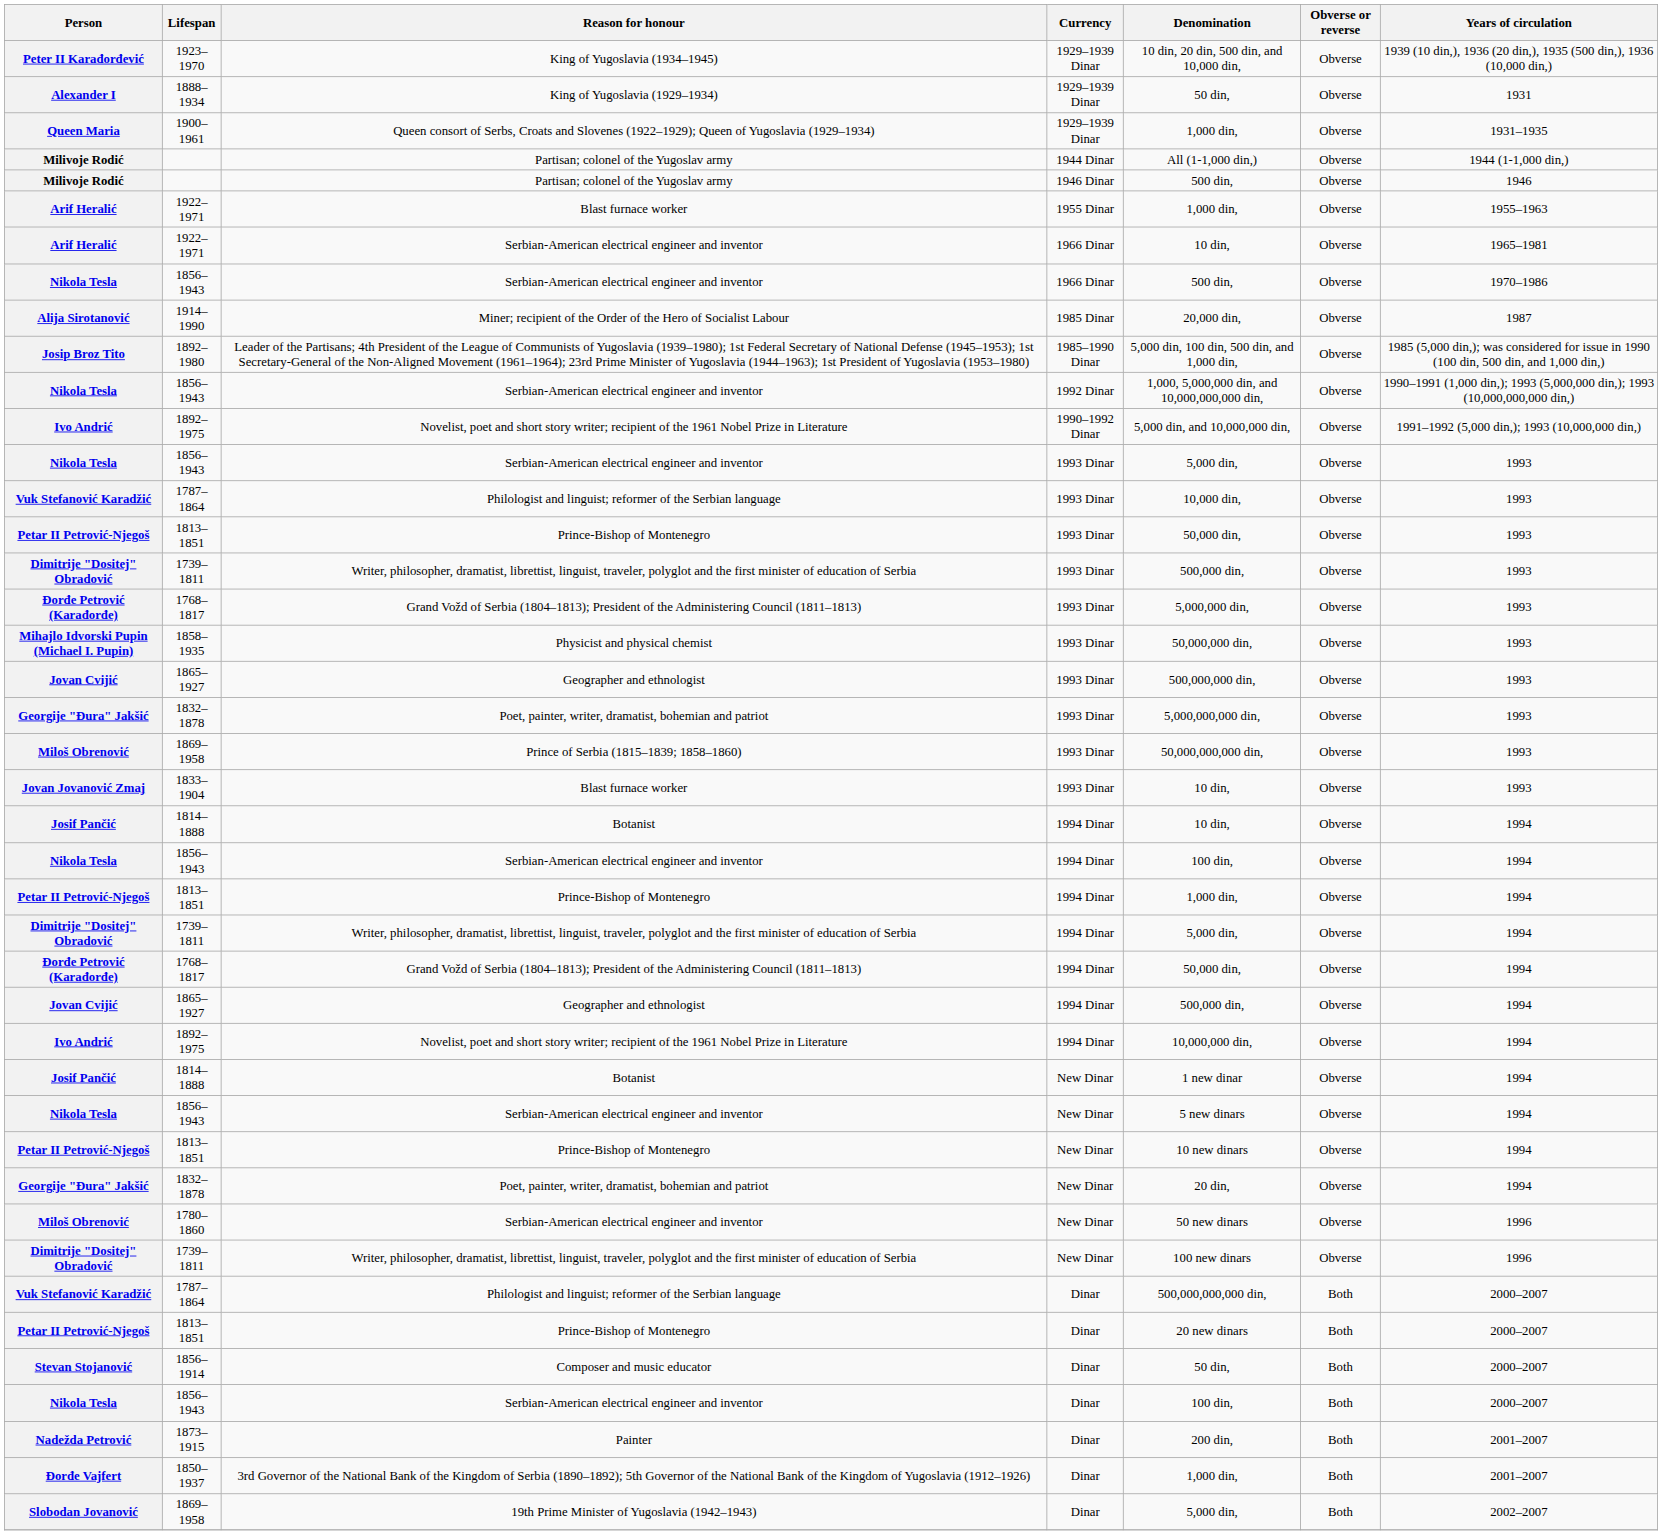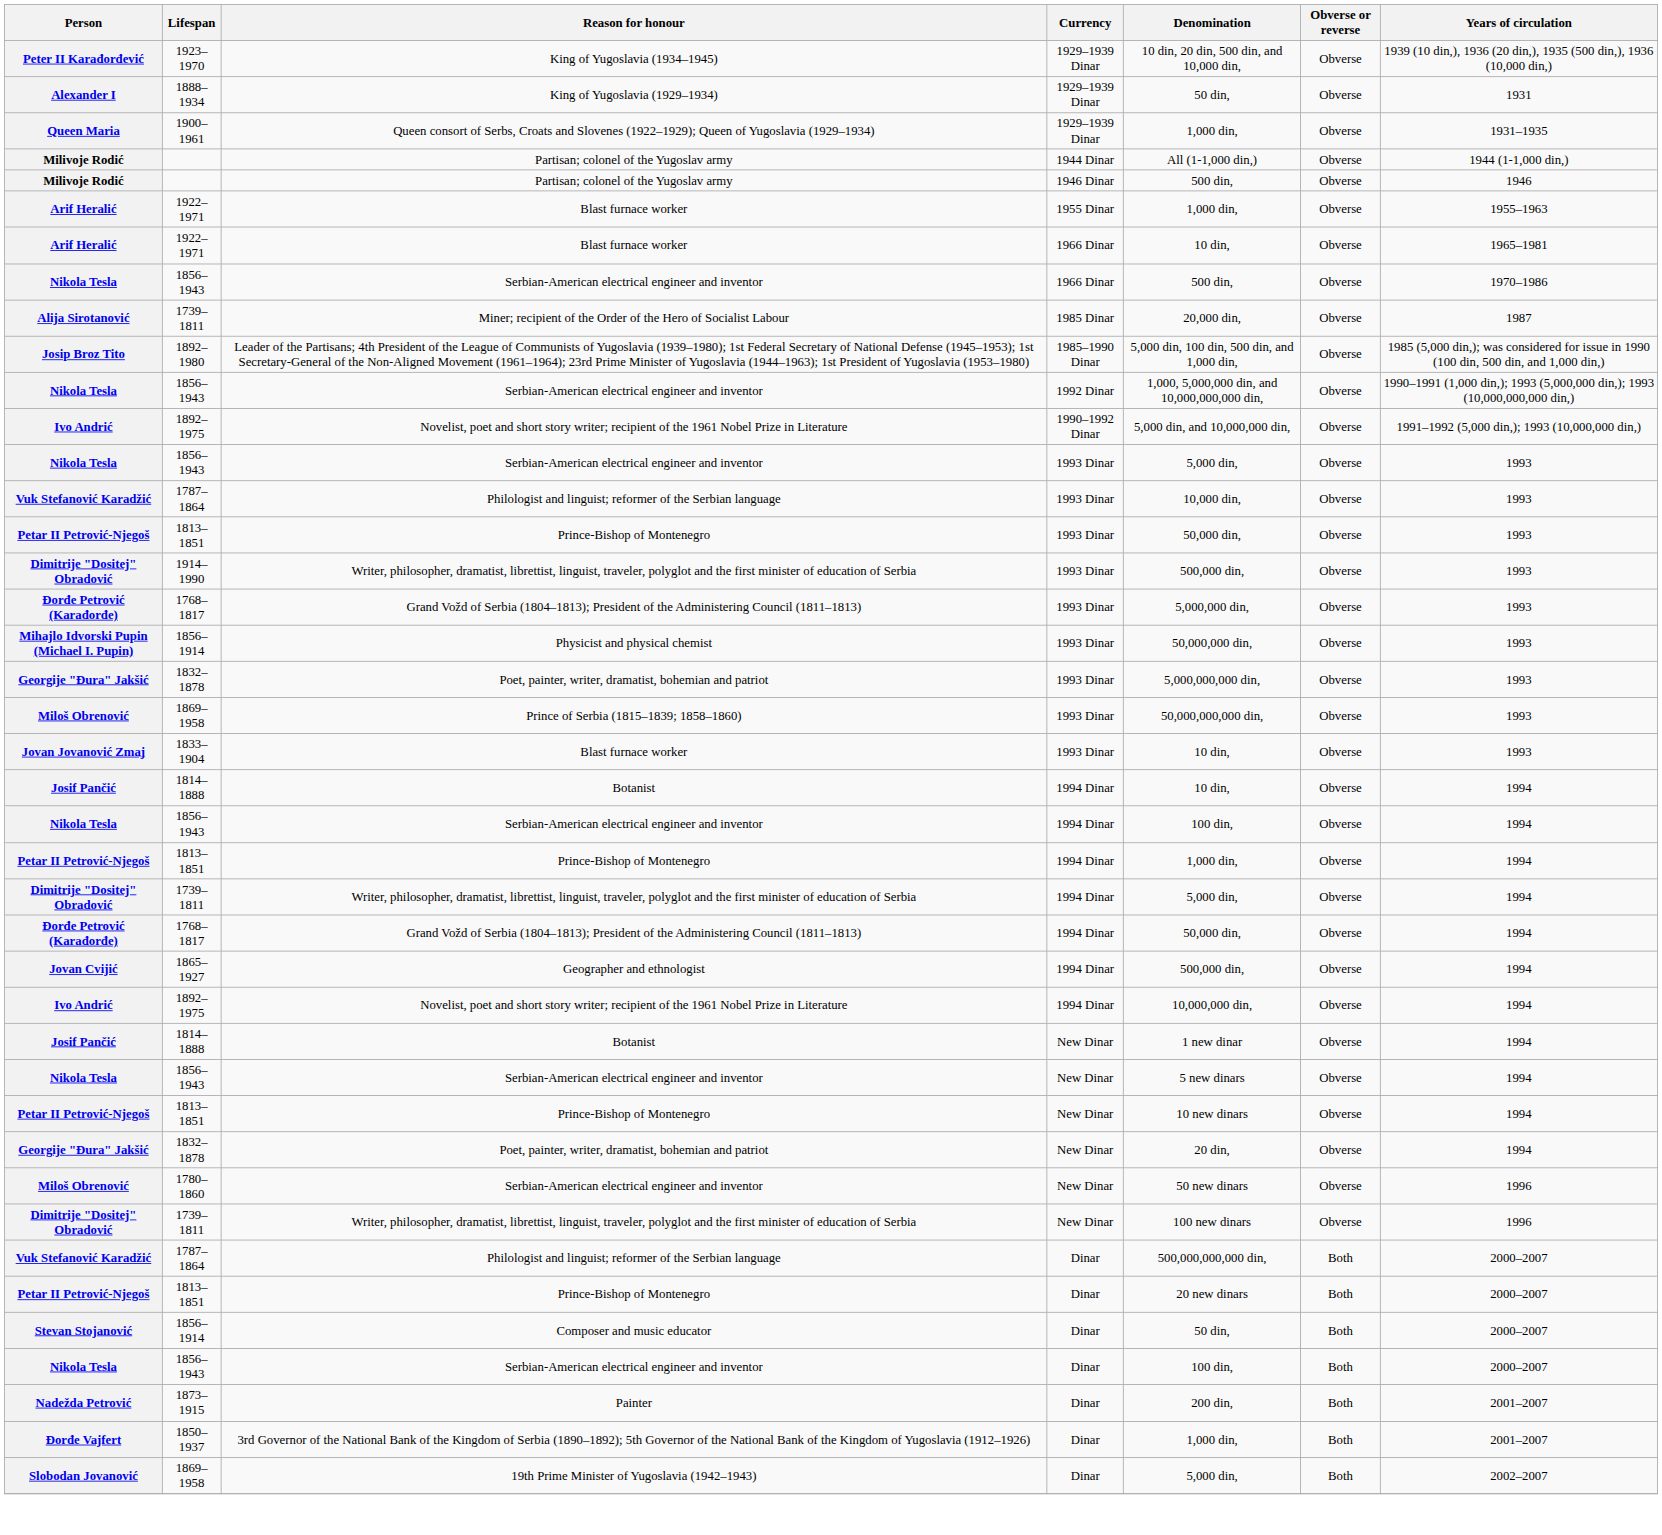Arif Heralić / 1966 Dinar | Reason for honour: Serbian-American electrical engineer and inventor -> Blast furnace worker
Alija Sirotanović | Lifespan: 1914–1990 -> 1739–1811
Dimitrije "Dositej" Obradović / 1993 Dinar | Lifespan: 1739–1811 -> 1914–1990
Mihajlo Idvorski Pupin (Michael I. Pupin) | Lifespan: 1858–1935 -> 1856–1914
- row: Jovan Cvijić | 1865–1927 | Geographer and ethnologist | 1993 Dinar | 500,000,000 din, | Obverse | 1993
